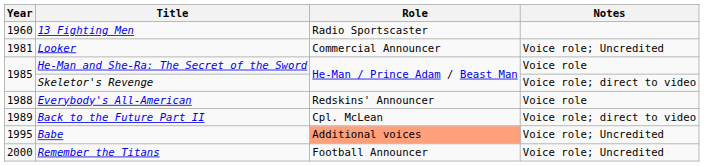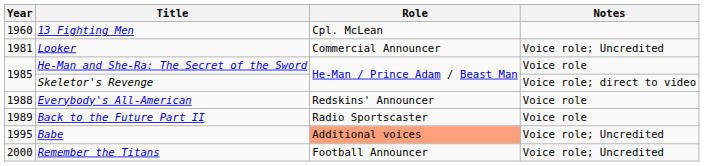13 Fighting Men | Role: Radio Sportscaster -> Cpl. McLean
Back to the Future Part II | Role: Cpl. McLean -> Radio Sportscaster
Back to the Future Part II | Notes: Voice role; direct to video -> Voice role
